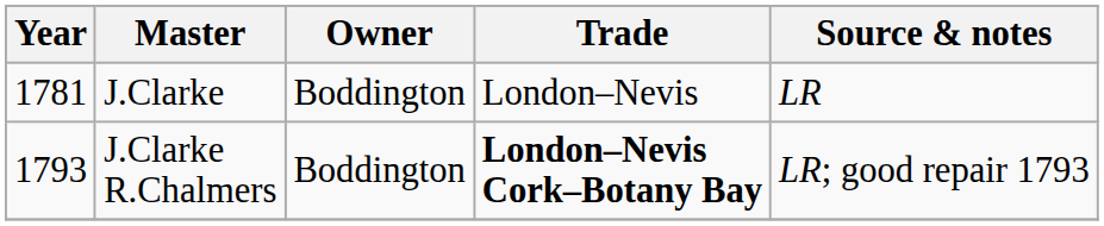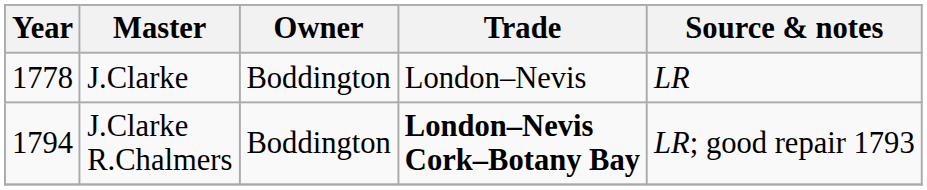J.Clarke | Year: 1781 -> 1778
J.Clarke R.Chalmers | Year: 1793 -> 1794
